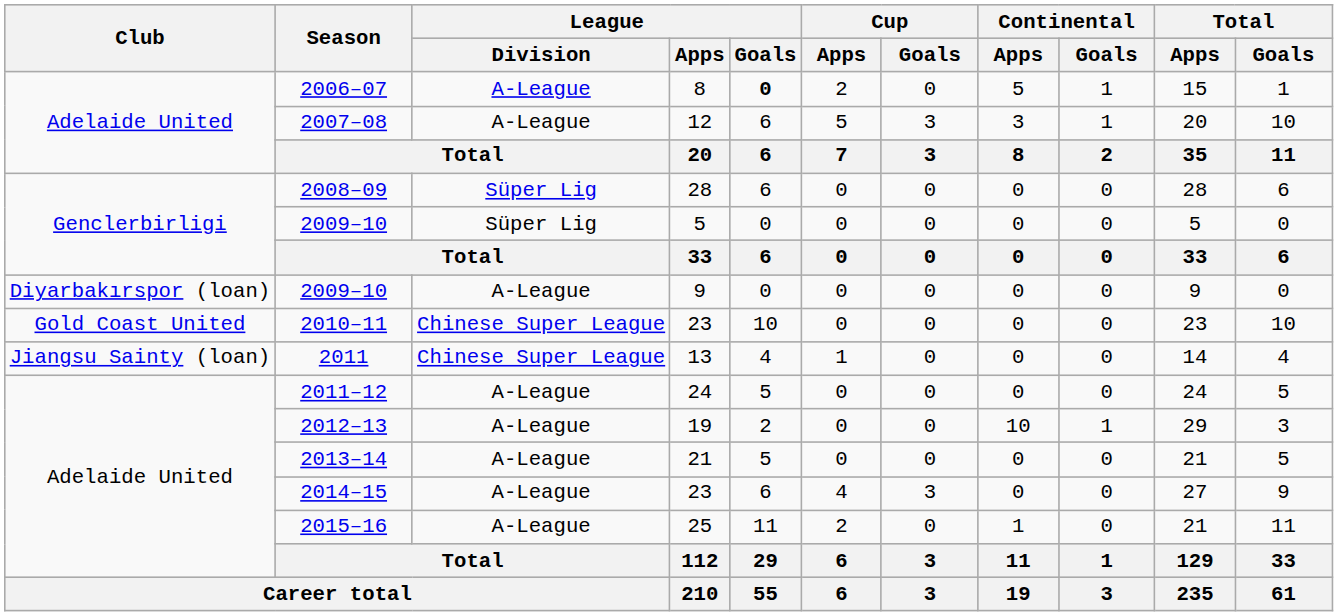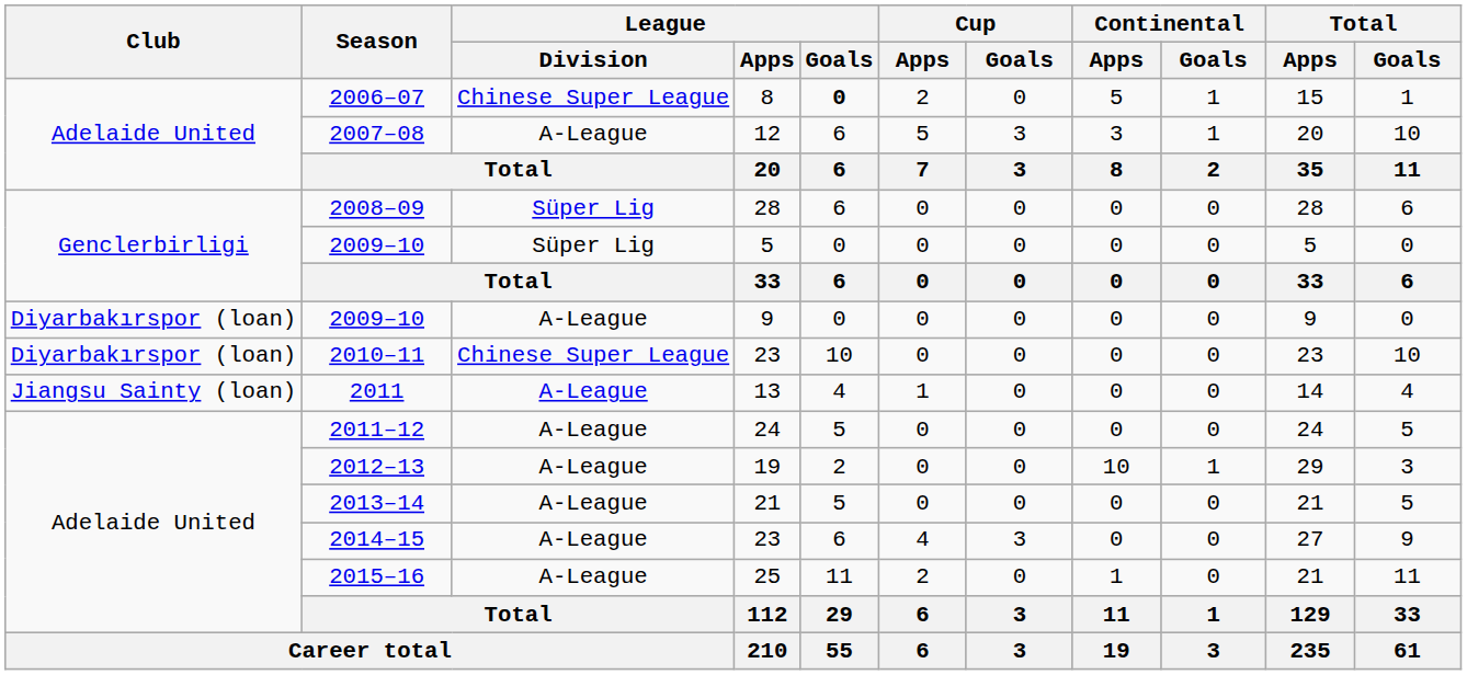2006–07 | League / Division: A-League -> Chinese Super League
2010–11 | Club: Gold Coast United -> Diyarbakırspor (loan)
2011 | League / Division: Chinese Super League -> A-League
